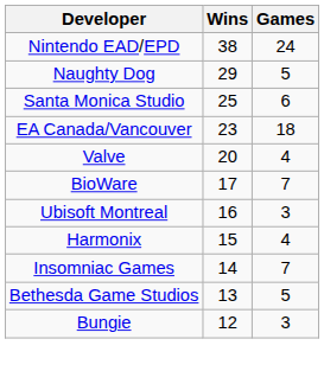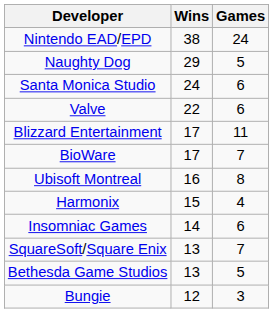Santa Monica Studio | Wins: 25 -> 24
- row: EA Canada/Vancouver | 23 | 18
Valve | Wins: 20 -> 22
Valve | Games: 4 -> 6
+ row: Blizzard Entertainment | 17 | 11
Ubisoft Montreal | Games: 3 -> 8
Insomniac Games | Games: 7 -> 6
+ row: SquareSoft/Square Enix | 13 | 7
